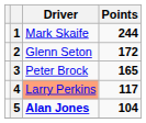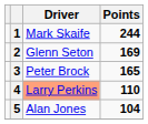2 | Points: 172 -> 169
4 | Points: 117 -> 110
5 | Driver: bold -> normal
